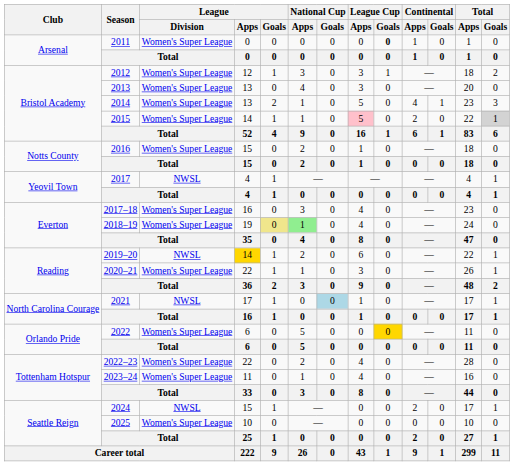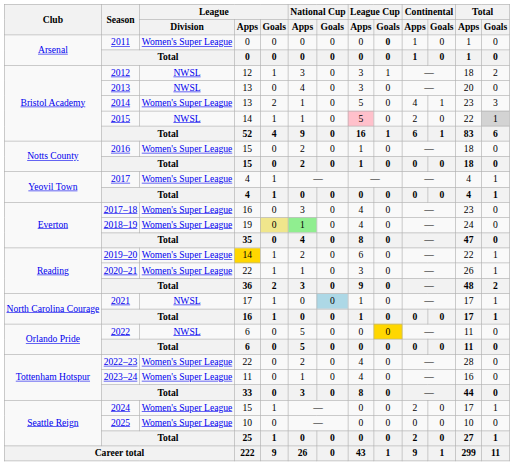2012 | League / Division: Women's Super League -> NWSL
2013 | League / Division: Women's Super League -> NWSL
2015 | League / Division: Women's Super League -> NWSL
2017 | League / Division: NWSL -> Women's Super League
2019–20 | League / Division: NWSL -> Women's Super League
2022 | League / Division: Women's Super League -> NWSL
2024 | League / Division: NWSL -> Women's Super League
